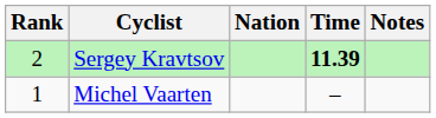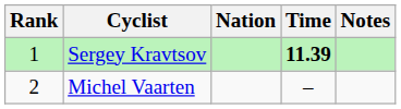Sergey Kravtsov | Rank: 2 -> 1
Michel Vaarten | Rank: 1 -> 2
